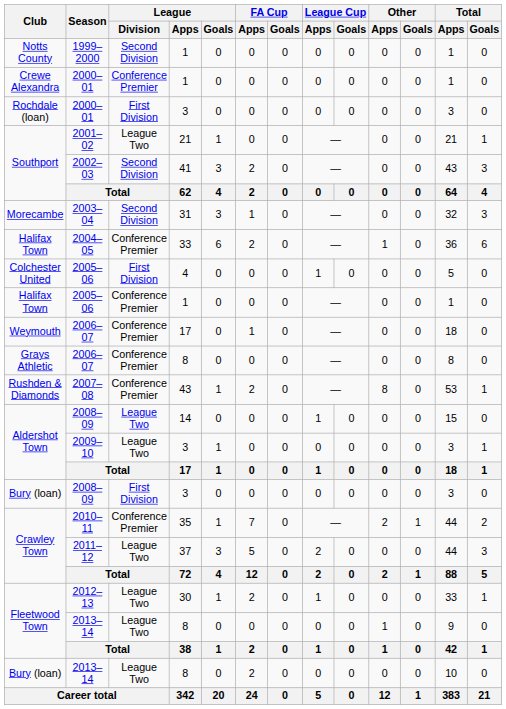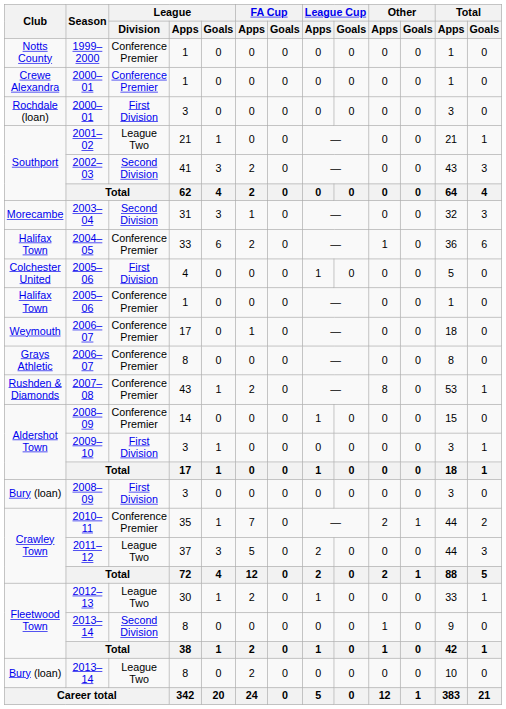1999–2000 | League / Division: Second Division -> Conference Premier
Aldershot Town / 2008–09 | League / Division: League Two -> Conference Premier
2009–10 | League / Division: League Two -> First Division
Fleetwood Town / 2013–14 | League / Division: League Two -> Second Division
